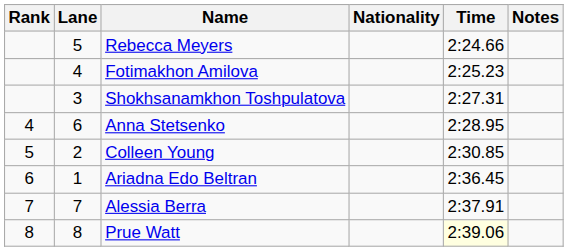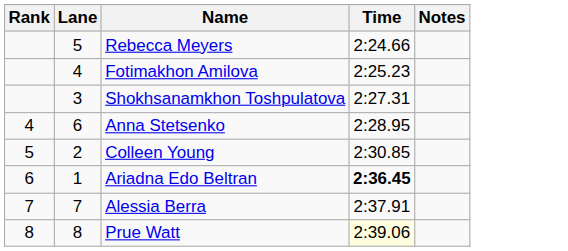- column: Nationality
Ariadna Edo Beltran | Time: normal -> bold
